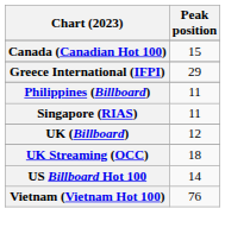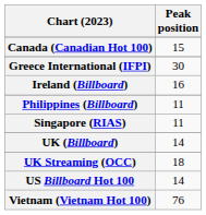Greece International (IFPI) | Peak position: 29 -> 30
+ row: Ireland (Billboard) | 16
UK (Billboard) | Peak position: 12 -> 14
